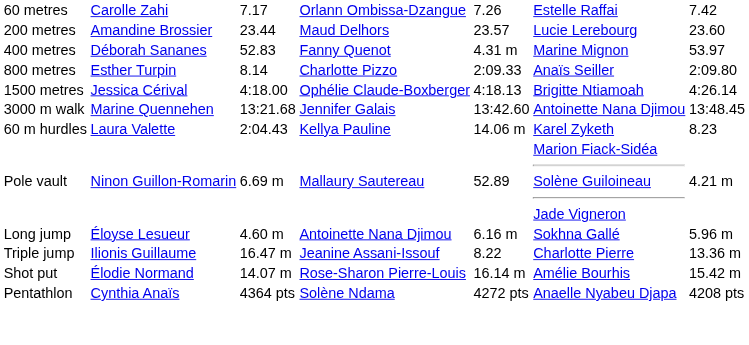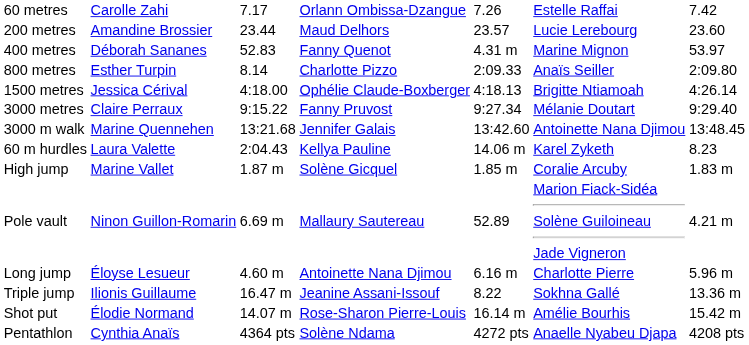+ row: 3000 metres | Claire Perraux | 9:15.22 | Fanny Pruvost | 9:27.34 | Mélanie Doutart | 9:29.40
+ row: High jump | Marine Vallet | 1.87 m | Solène Gicquel | 1.85 m | Coralie Arcuby | 1.83 m
Long jump | column 6: Sokhna Gallé -> Charlotte Pierre
Triple jump | column 6: Charlotte Pierre -> Sokhna Gallé
